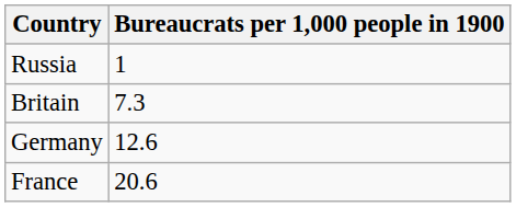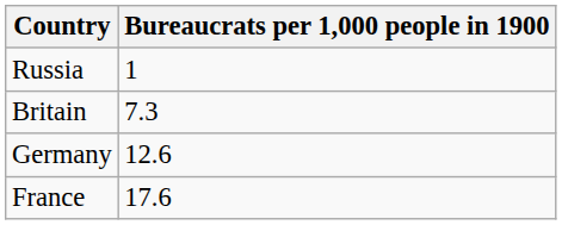France | Bureaucrats per 1,000 people in 1900: 20.6 -> 17.6
